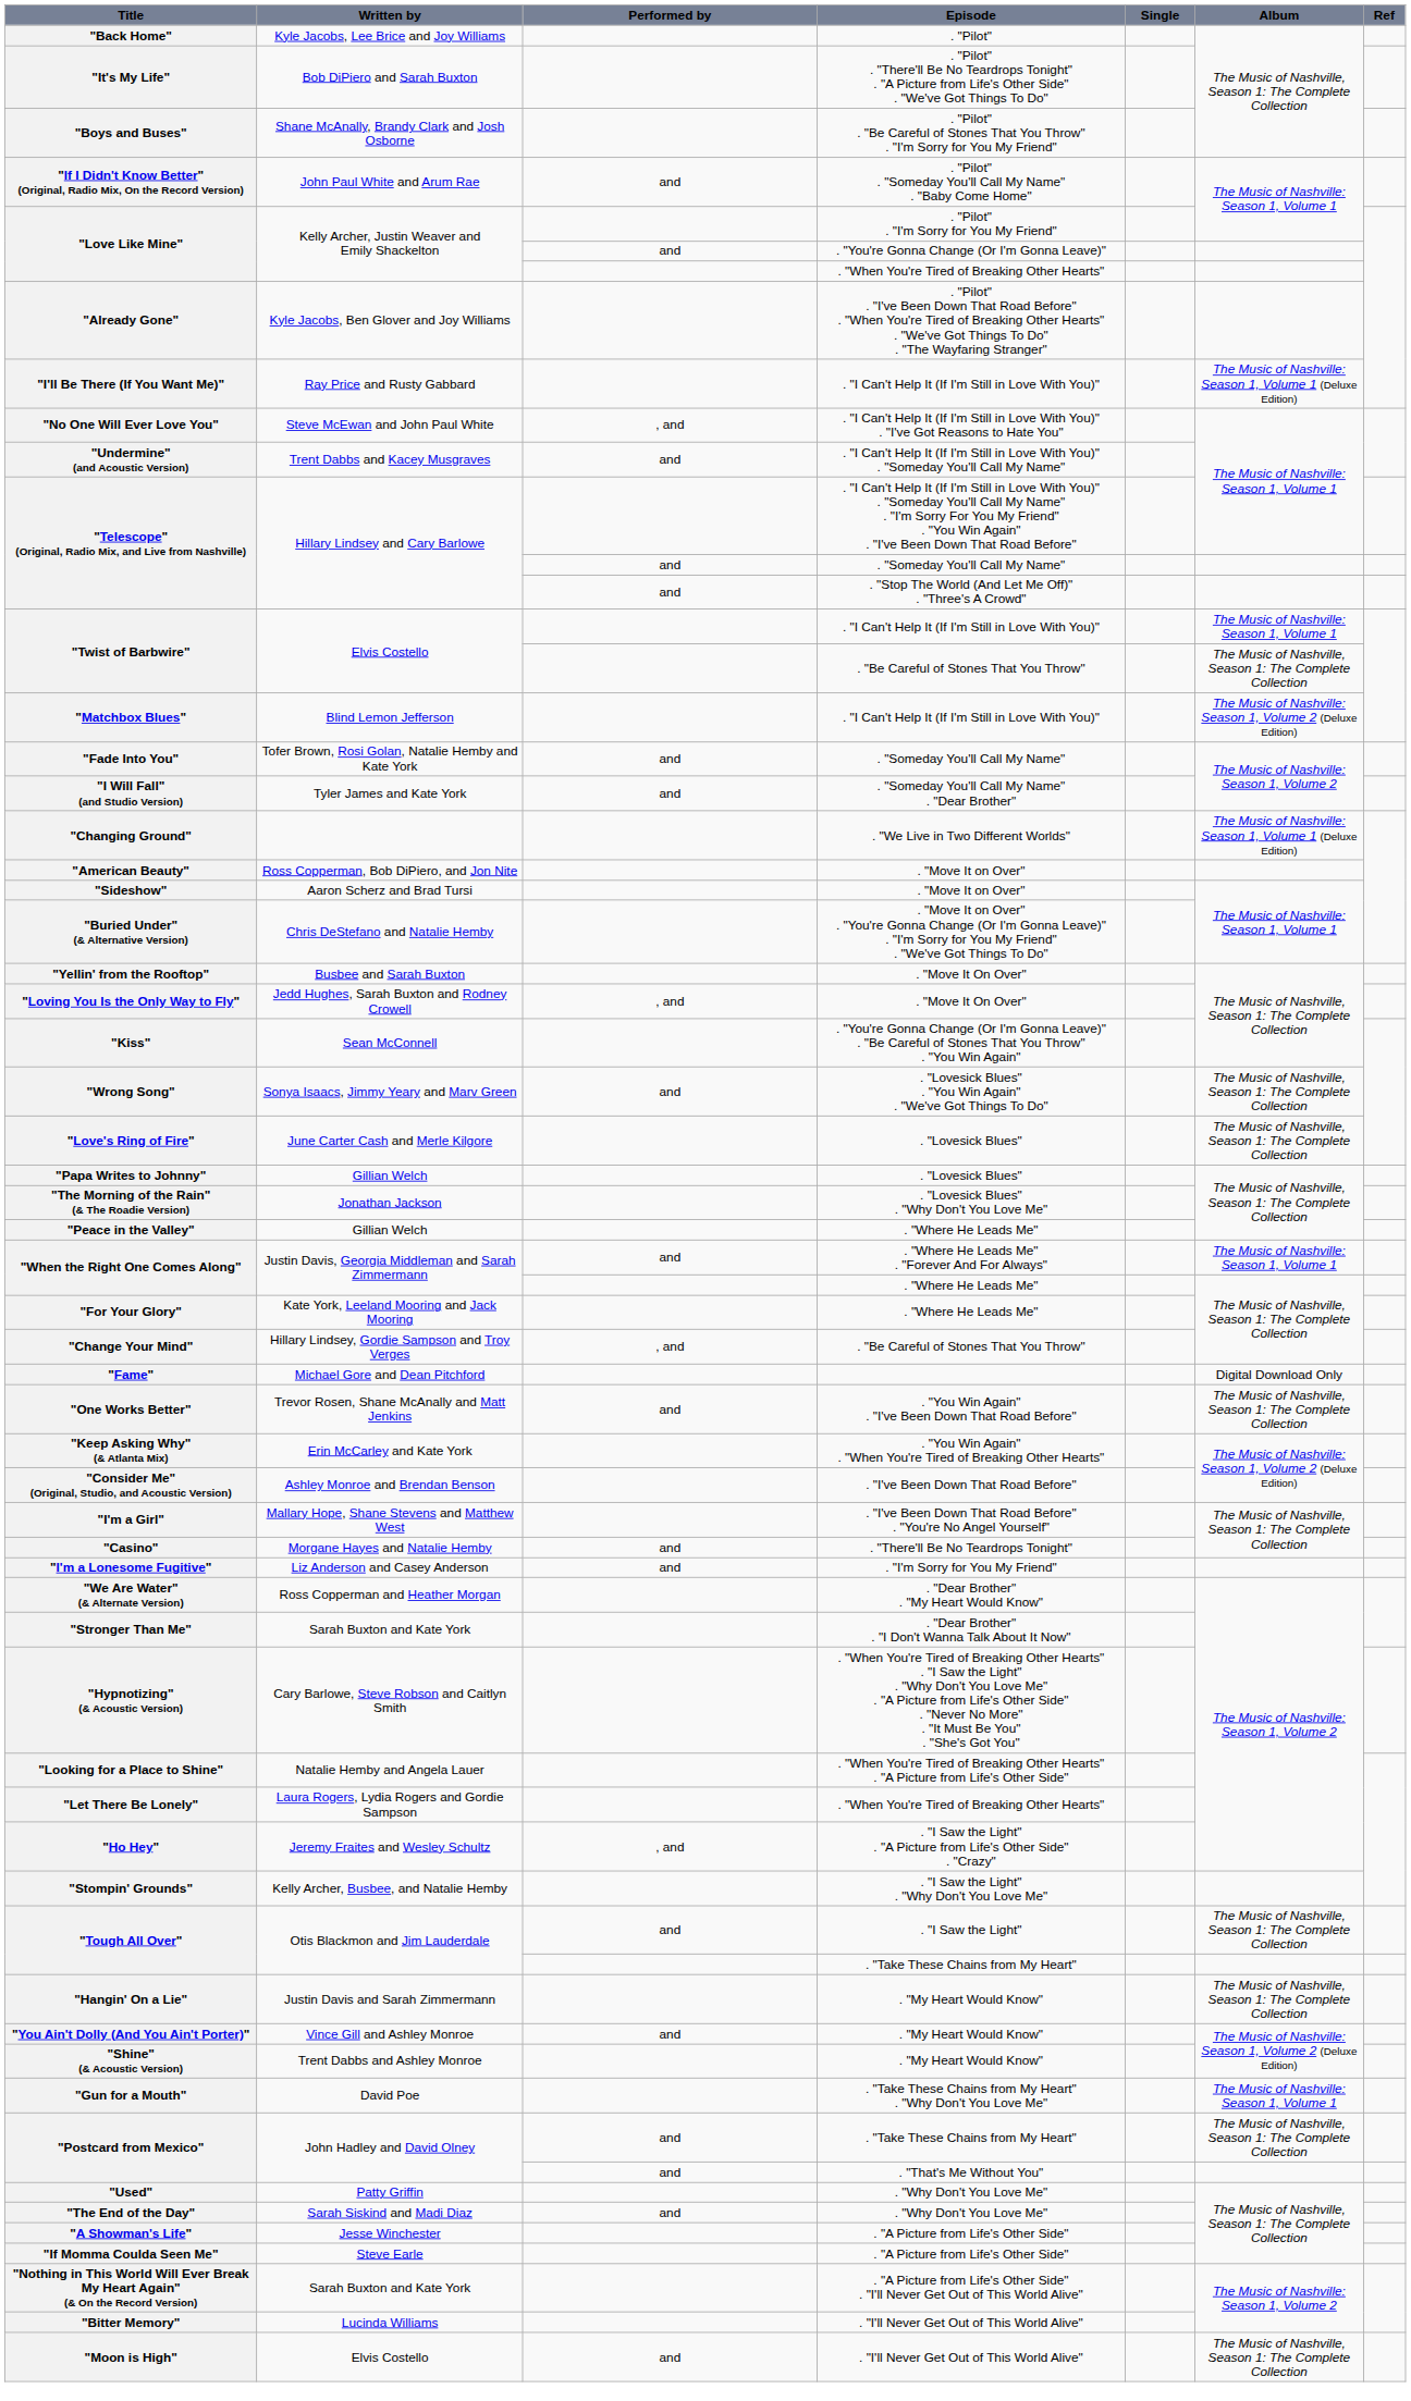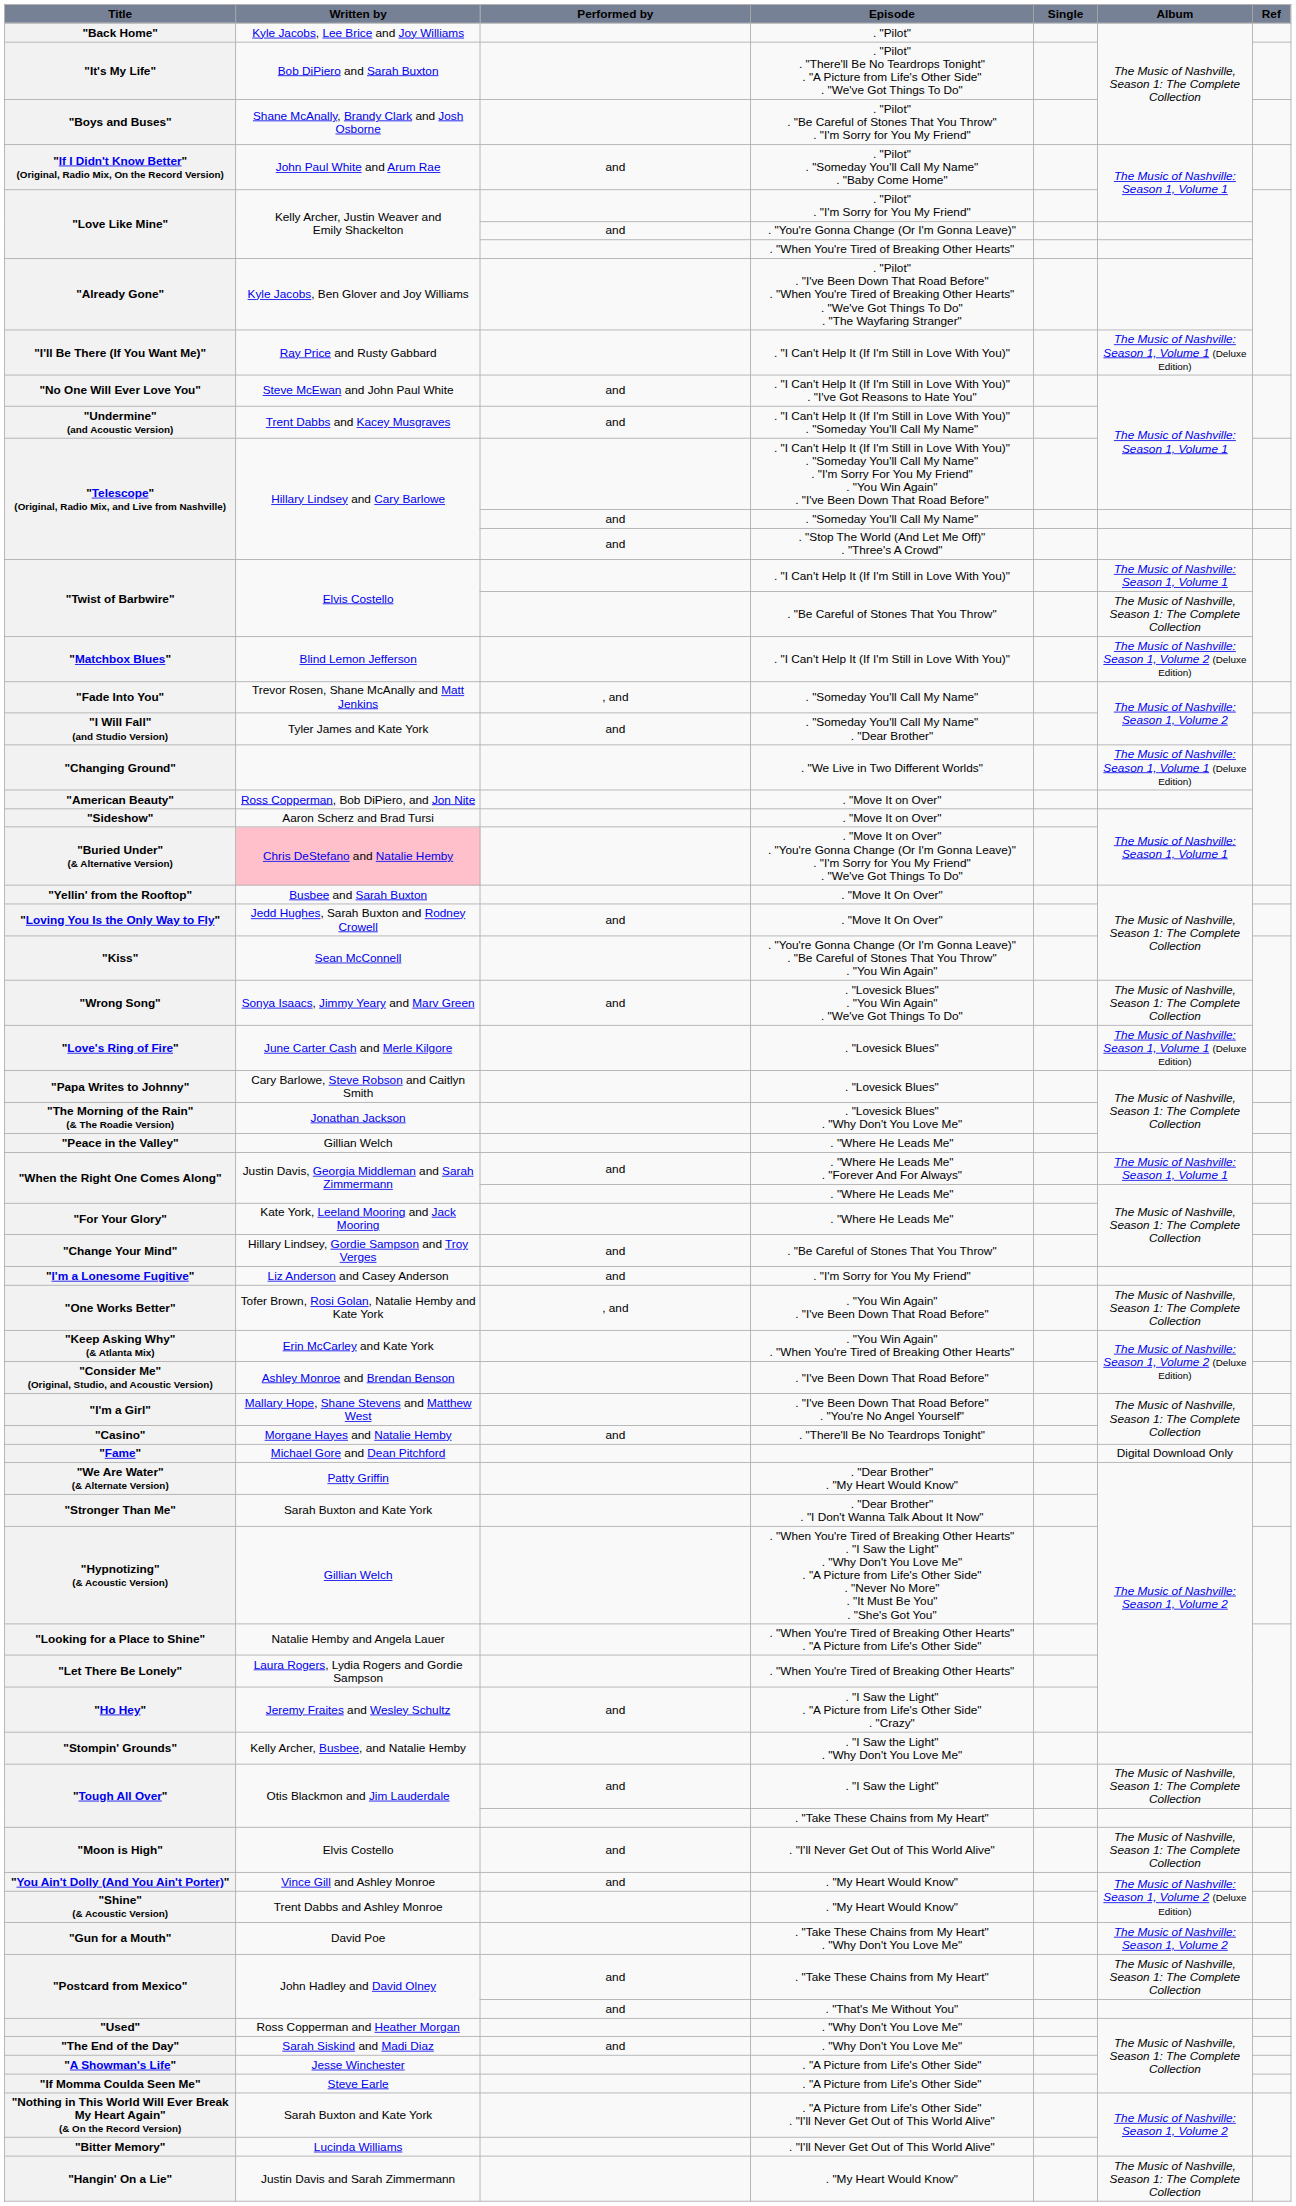"No One Will Ever Love You" | Performed by: , and -> and
"Fade Into You" | Written by: Tofer Brown, Rosi Golan, Natalie Hemby and Kate York -> Trevor Rosen, Shane McAnally and Matt Jenkins
"Fade Into You" | Performed by: and -> , and
"Buried Under" (& Alternative Version) | Written by: no background -> pink background
"Loving You Is the Only Way to Fly" | Performed by: , and -> and
"Love's Ring of Fire" | Album: The Music of Nashville, Season 1: The Complete Collection -> The Music of Nashville: Season 1, Volume 1 (Deluxe Edition)
"Papa Writes to Johnny" | Written by: Gillian Welch -> Cary Barlowe, Steve Robson and Caitlyn Smith
"Change Your Mind" | Performed by: , and -> and
rows swapped: "I'm a Lonesome Fugitive" <-> "Fame"
"One Works Better" | Written by: Trevor Rosen, Shane McAnally and Matt Jenkins -> Tofer Brown, Rosi Golan, Natalie Hemby and Kate York
"One Works Better" | Performed by: and -> , and
"We Are Water" (& Alternate Version) | Written by: Ross Copperman and Heather Morgan -> Patty Griffin
"Hypnotizing" (& Acoustic Version) | Written by: Cary Barlowe, Steve Robson and Caitlyn Smith -> Gillian Welch
"Ho Hey" | Performed by: , and -> and
rows swapped: "Hangin' On a Lie" <-> "Moon is High"
"Gun for a Mouth" | Album: The Music of Nashville: Season 1, Volume 1 -> The Music of Nashville: Season 1, Volume 2
"Used" | Written by: Patty Griffin -> Ross Copperman and Heather Morgan
